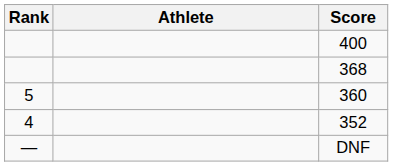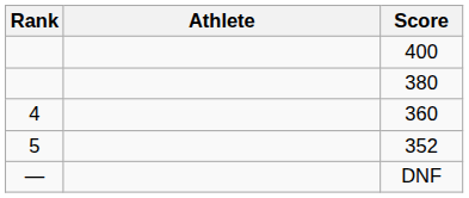+ row: 380
- row: 368
360 | Rank: 5 -> 4
352 | Rank: 4 -> 5
